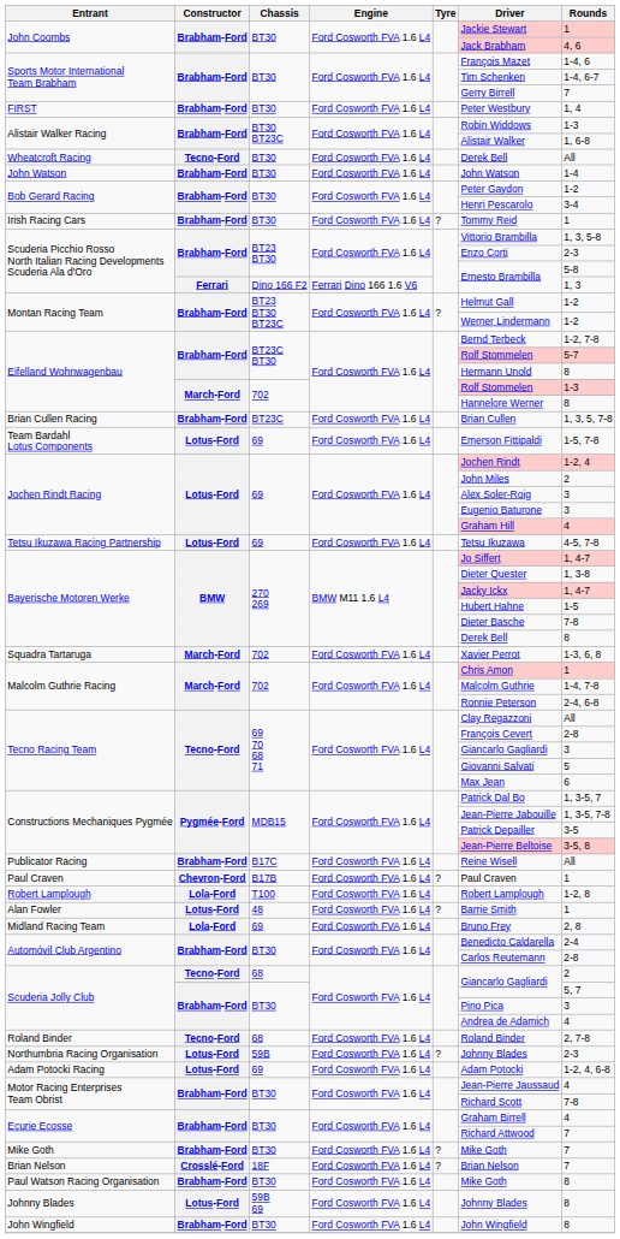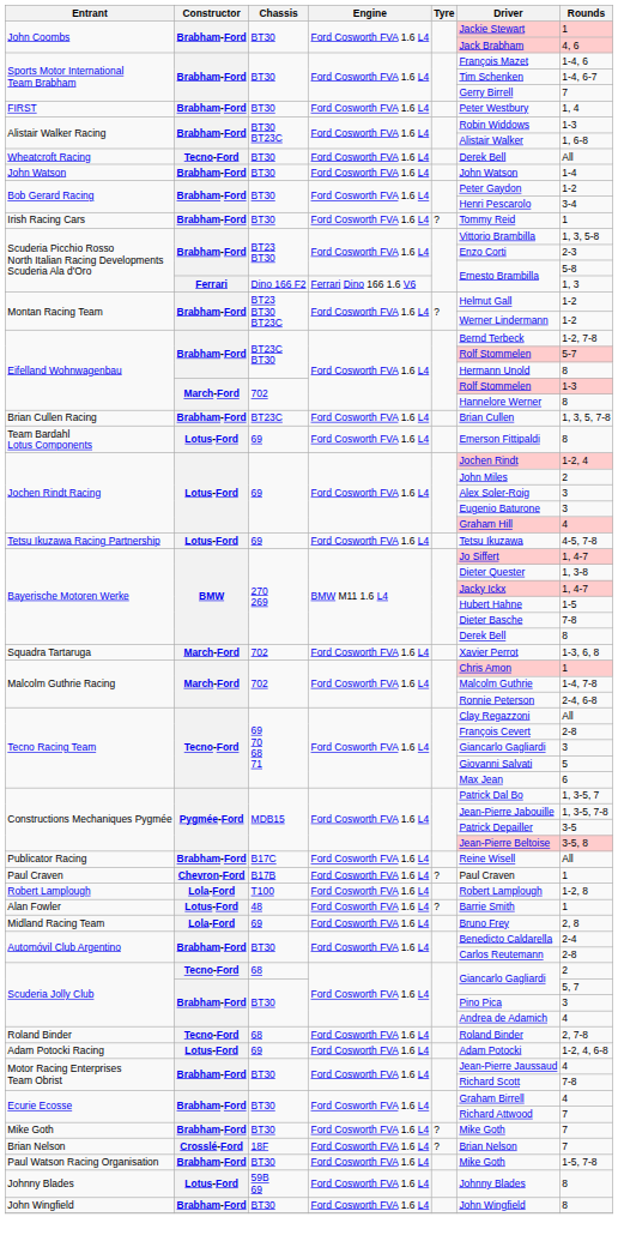Team Bardahl Lotus Components | Rounds: 1-5, 7-8 -> 8
- row: Northumbria Racing Organisation | Lotus-Ford | 59B | Ford Cosworth FVA 1.6 L4 | ? | Johnny Blades | 2-3
Paul Watson Racing Organisation | Rounds: 8 -> 1-5, 7-8
